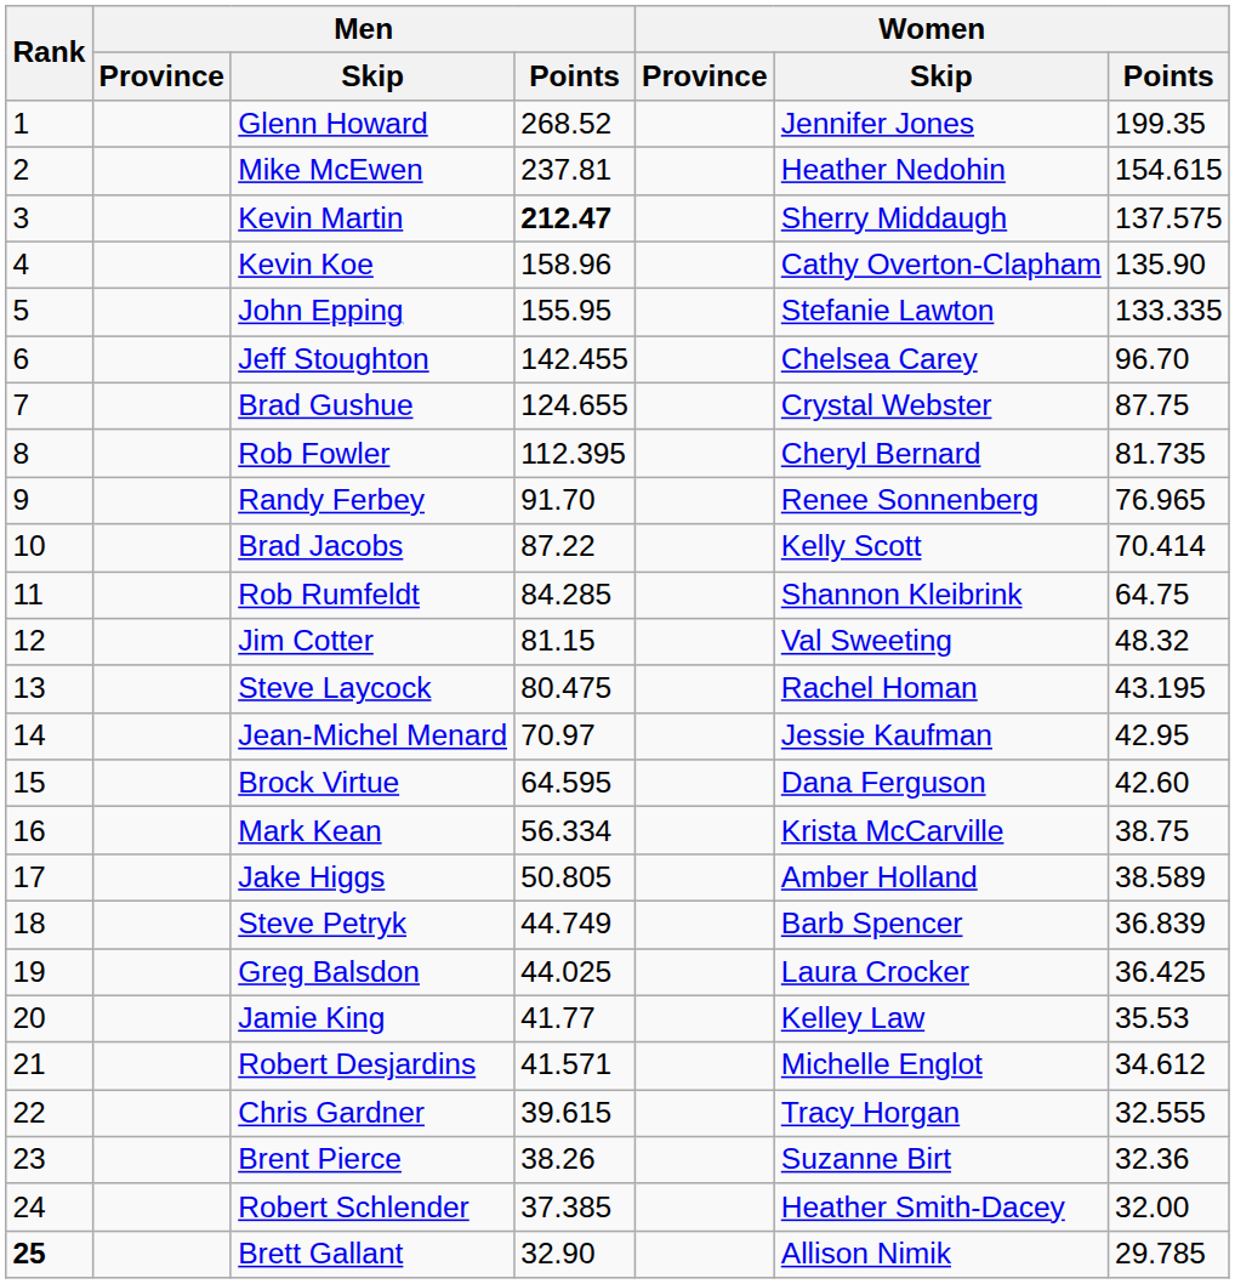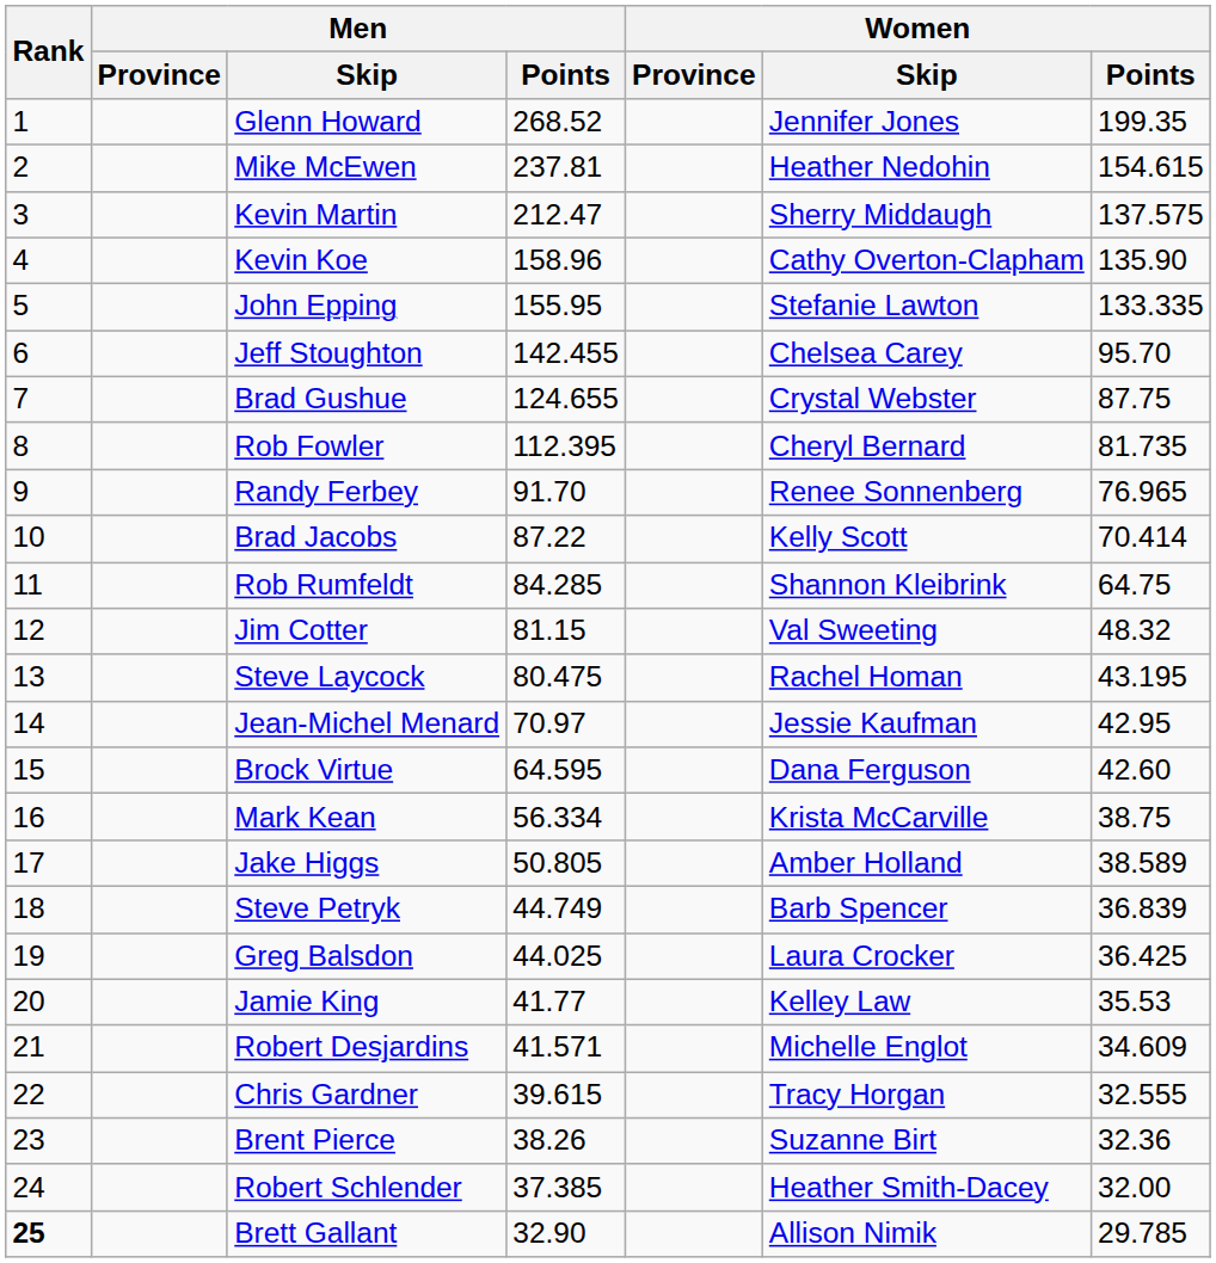Kevin Martin | Men / Points: bold -> normal
Jeff Stoughton | Women / Points: 96.70 -> 95.70
Robert Desjardins | Women / Points: 34.612 -> 34.609
